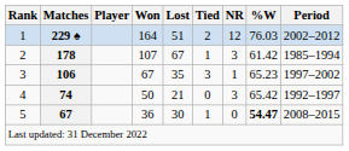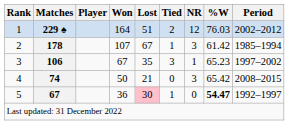4 | Period: 1992–1997 -> 2008–2015
5 | Lost: no background -> pink background
5 | Period: 2008–2015 -> 1992–1997
